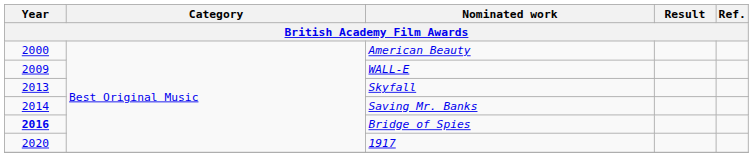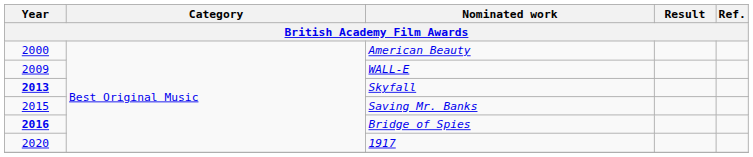Skyfall | Year: normal -> bold
Saving Mr. Banks | Year: 2014 -> 2015
